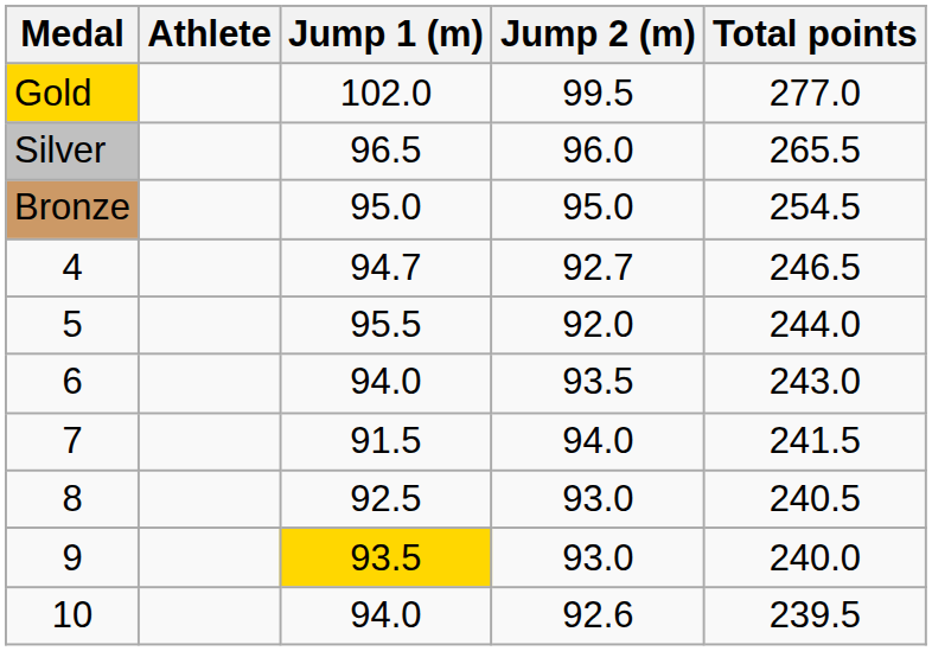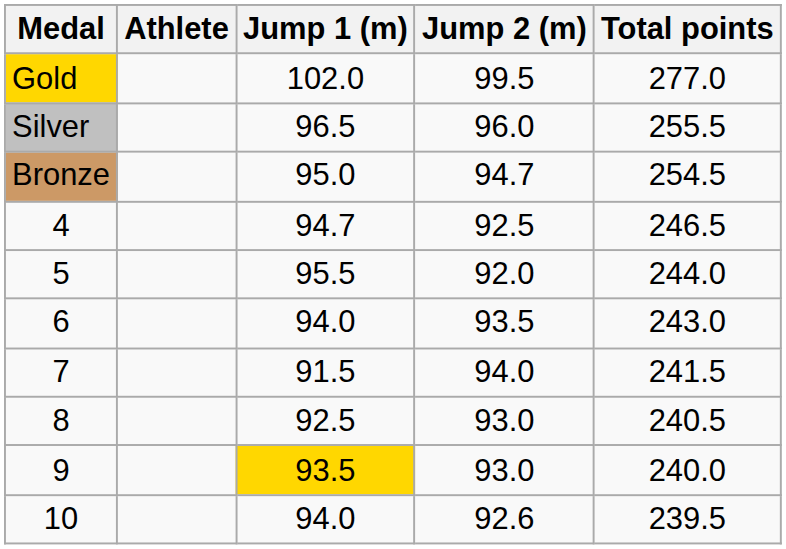Silver | Total points: 265.5 -> 255.5
Bronze | Jump 2 (m): 95.0 -> 94.7
4 | Jump 2 (m): 92.7 -> 92.5
